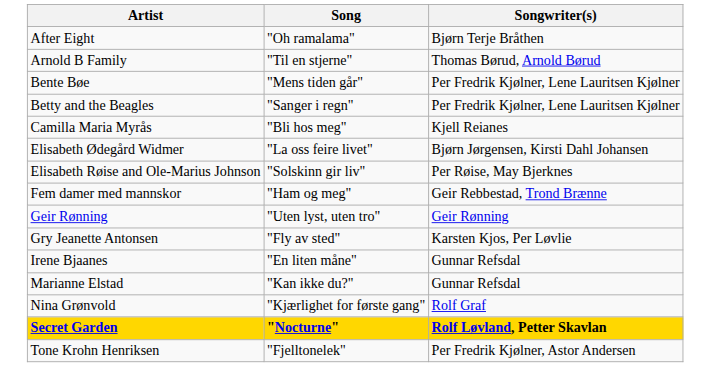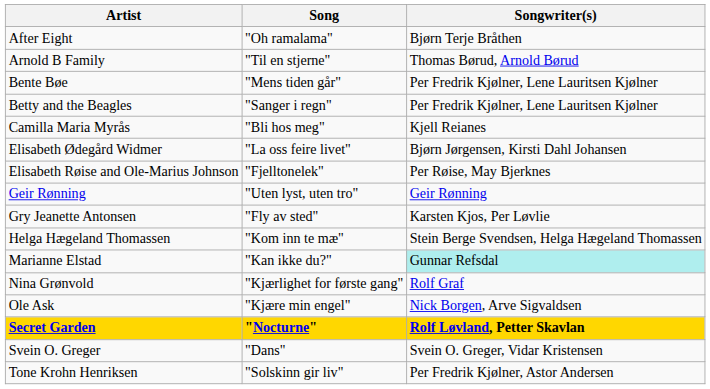Elisabeth Røise and Ole-Marius Johnson | Song: "Solskinn gir liv" -> "Fjelltonelek"
- row: Fem damer med mannskor | "Ham og meg" | Geir Rebbestad, Trond Brænne
+ row: Helga Hægeland Thomassen | "Kom inn te mæ" | Stein Berge Svendsen, Helga Hægeland Thomassen
- row: Irene Bjaanes | "En liten måne" | Gunnar Refsdal
Marianne Elstad | Songwriter(s): no background -> paleturquoise background
+ row: Ole Ask | "Kjære min engel" | Nick Borgen, Arve Sigvaldsen
+ row: Svein O. Greger | "Dans" | Svein O. Greger, Vidar Kristensen
Tone Krohn Henriksen | Song: "Fjelltonelek" -> "Solskinn gir liv"
